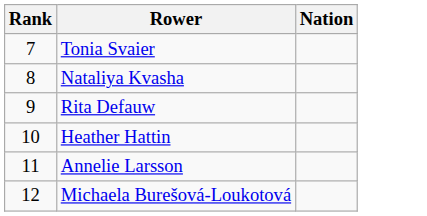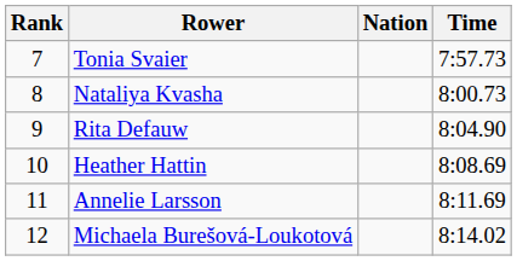+ column: Time | 7:57.73 | 8:00.73 | 8:04.90 | 8:08.69 | 8:11.69 | 8:14.02
